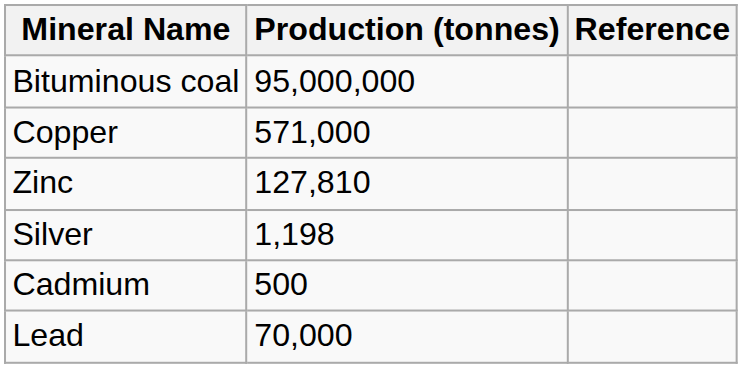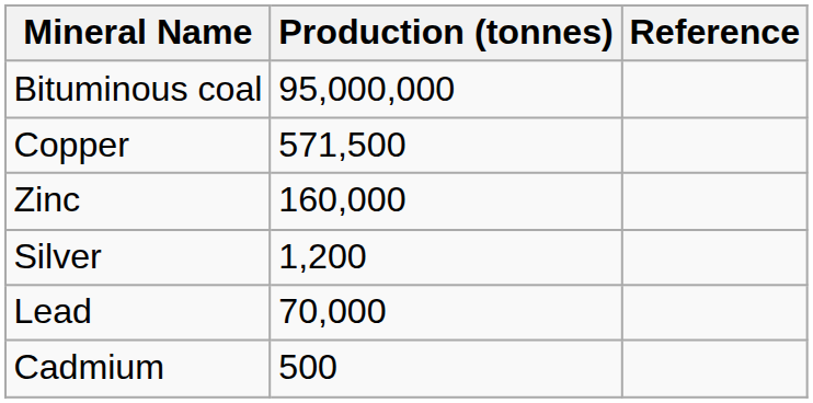Copper | Production (tonnes): 571,000 -> 571,500
Zinc | Production (tonnes): 127,810 -> 160,000
Silver | Production (tonnes): 1,198 -> 1,200
rows swapped: Cadmium <-> Lead
